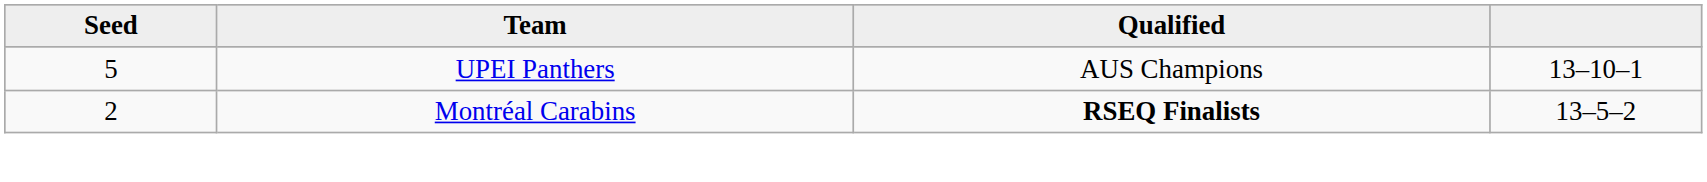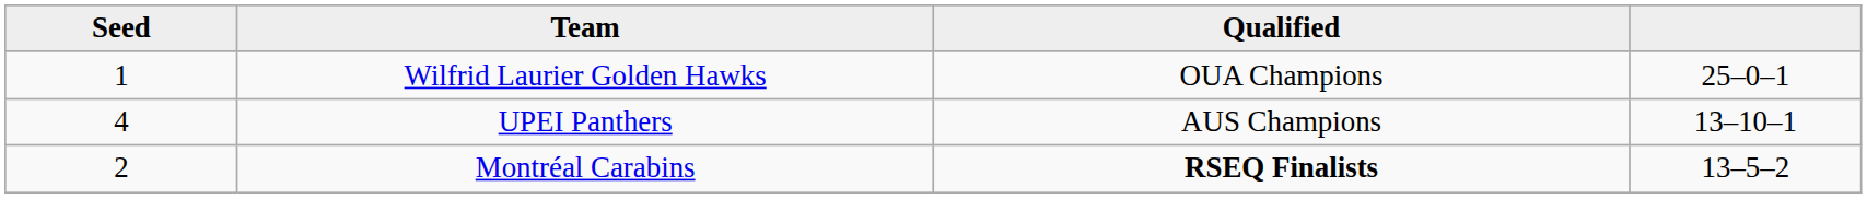+ row: 1 | Wilfrid Laurier Golden Hawks | OUA Champions | 25–0–1
UPEI Panthers | Seed: 5 -> 4
